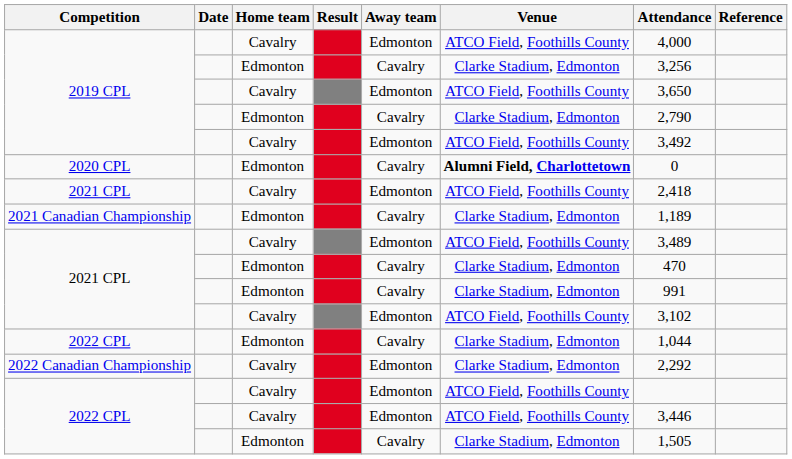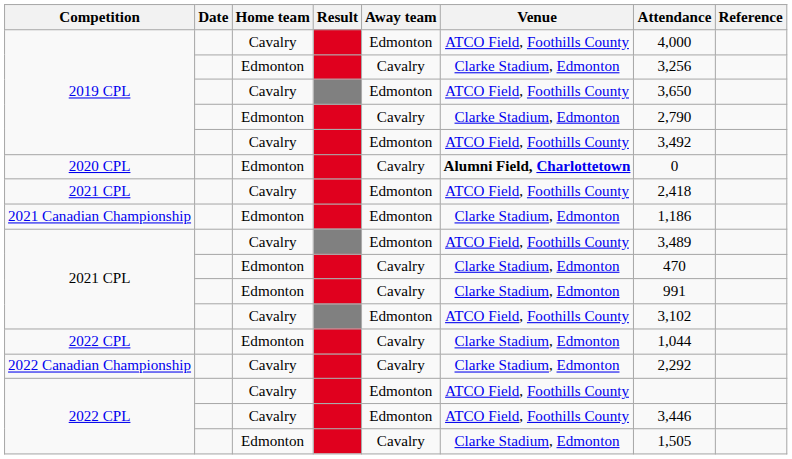2021 Canadian Championship | Away team: Cavalry -> Edmonton
2021 Canadian Championship | Attendance: 1,189 -> 1,186
2022 Canadian Championship | Away team: Edmonton -> Cavalry
